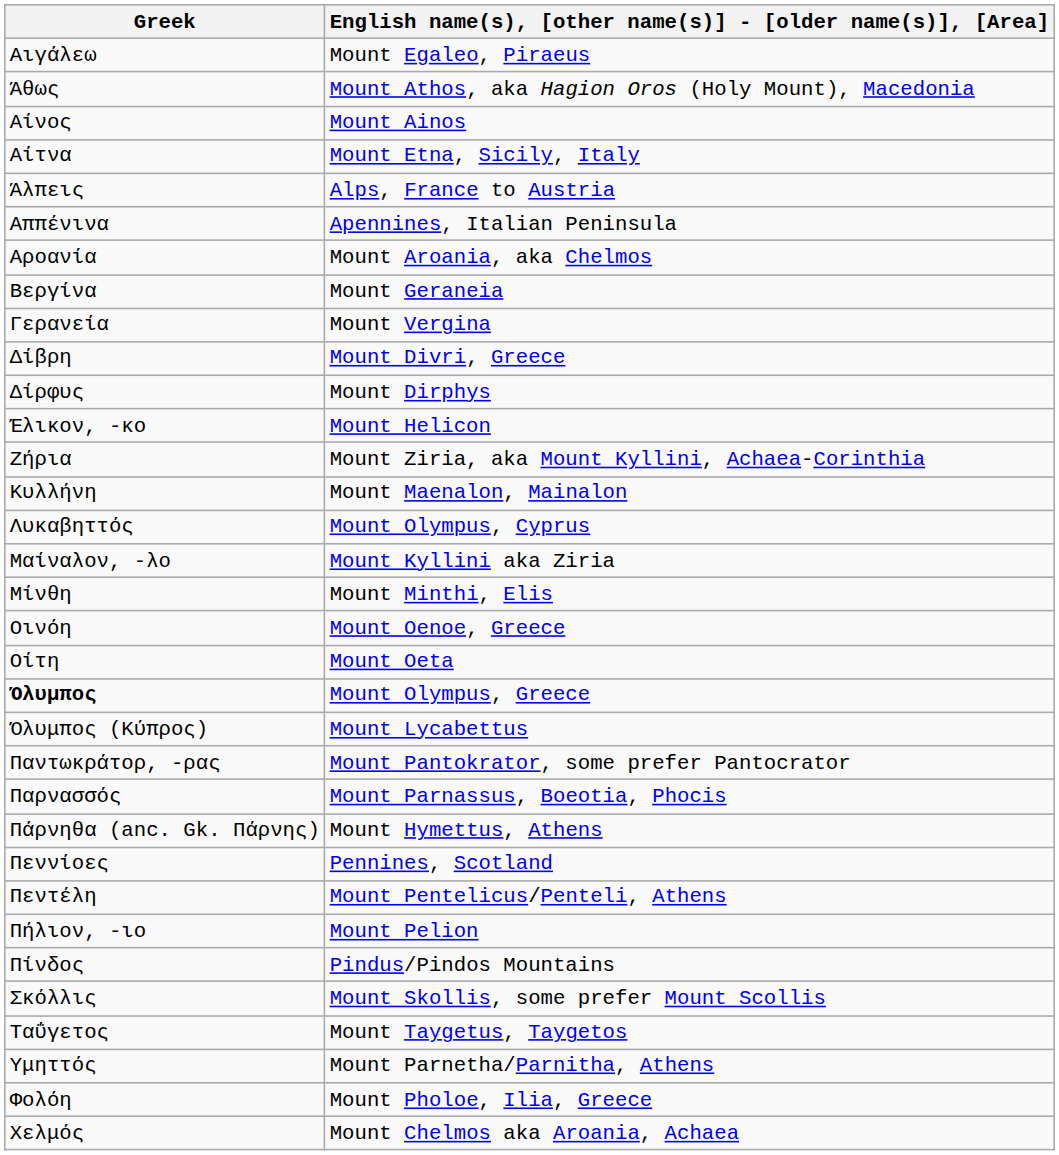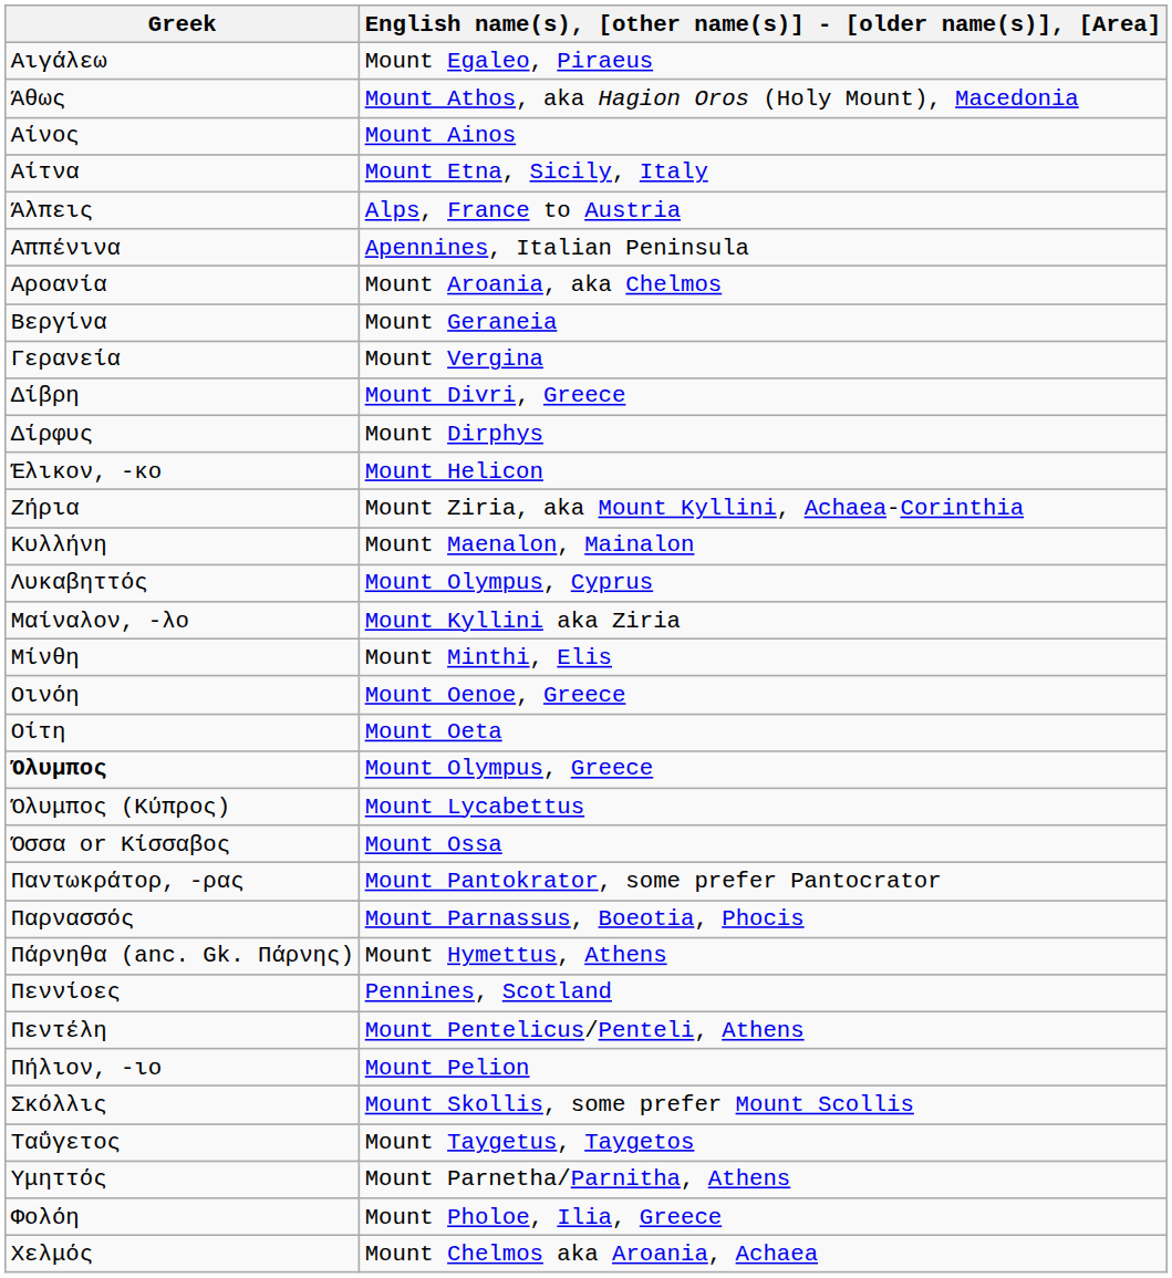+ row: Όσσα or Κίσσαβος | Mount Ossa
- row: Πίνδος | Pindus/Pindos Mountains
